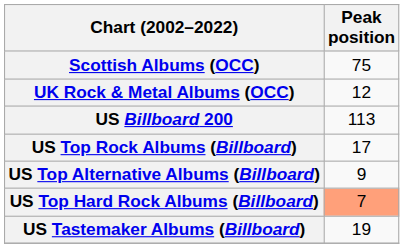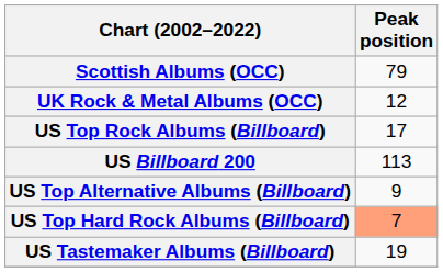Scottish Albums (OCC) | Peak position: 75 -> 79
rows swapped: US Billboard 200 <-> US Top Rock Albums (Billboard)
